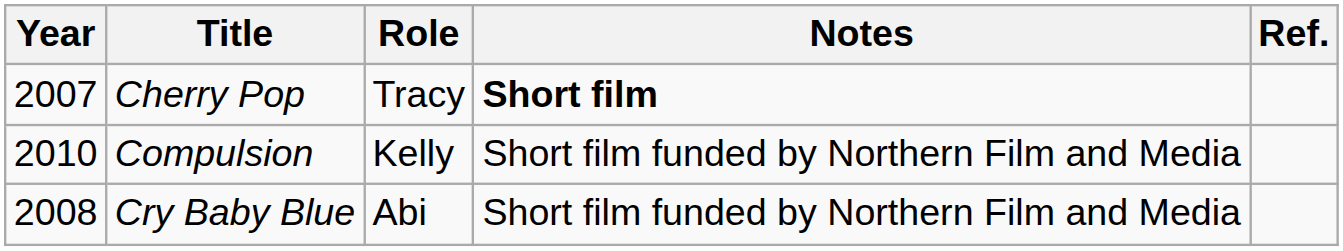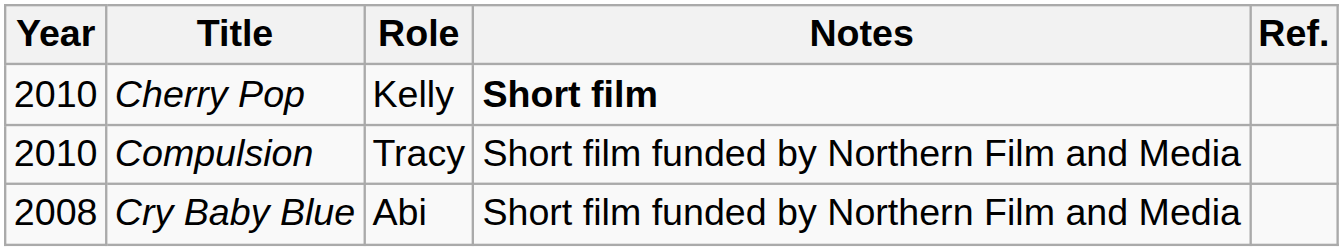Cherry Pop | Year: 2007 -> 2010
Cherry Pop | Role: Tracy -> Kelly
Compulsion | Role: Kelly -> Tracy
